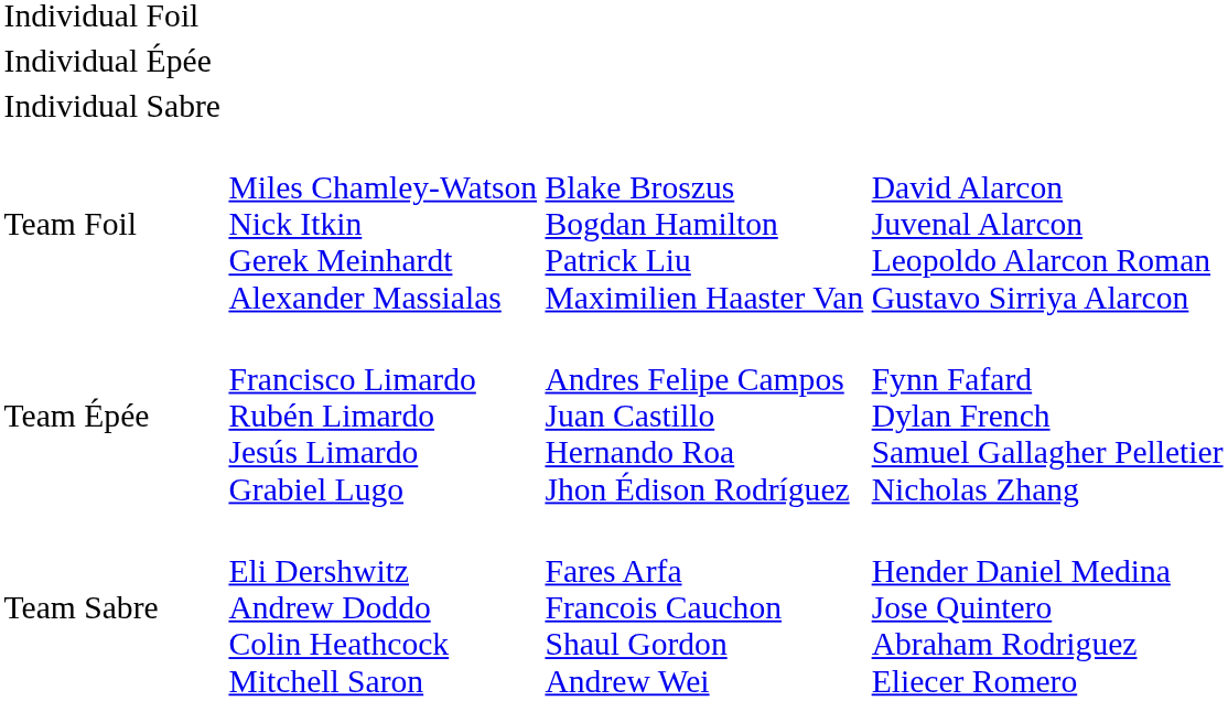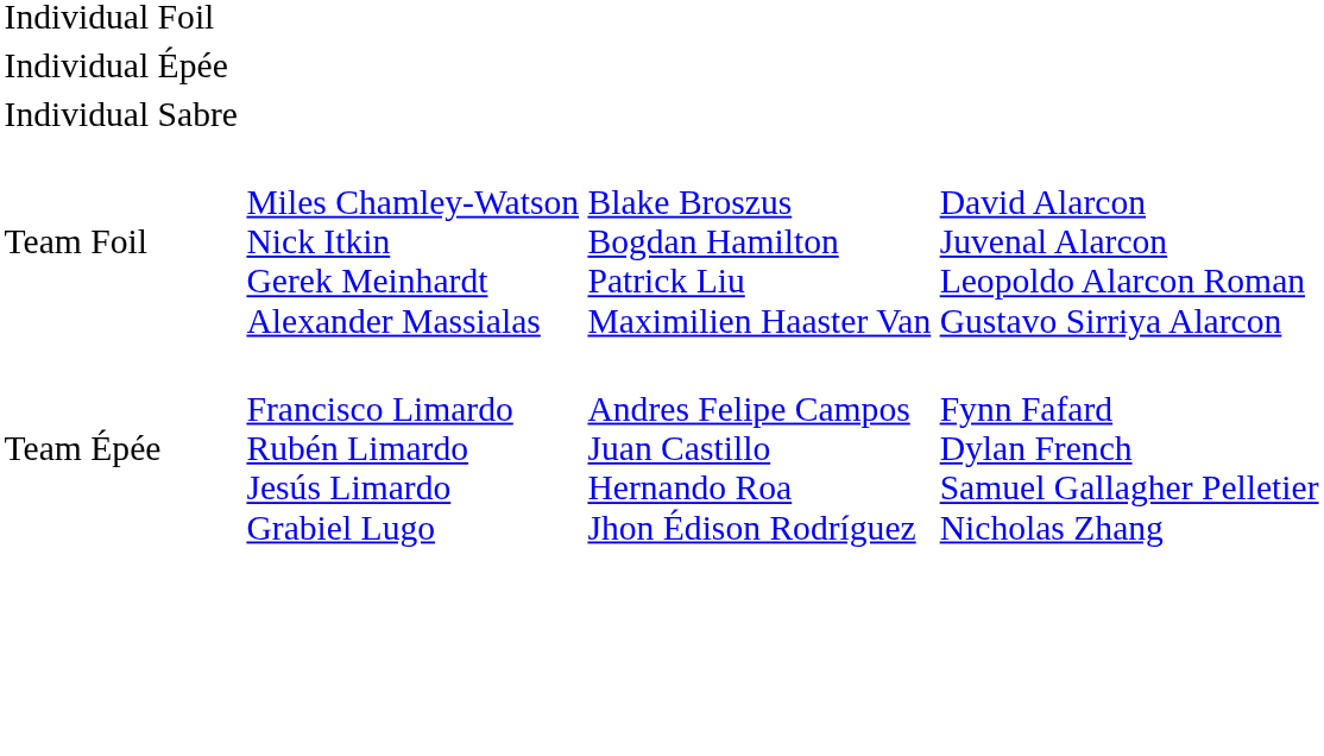- row: Team Sabre | Eli Dershwitz Andrew Doddo Colin Heathcock Mitchell Saron | Fares Arfa Francois Cauchon Shaul Gordon Andrew Wei | Hender Daniel Medina Jose Quintero Abraham Rodriguez Eliecer Romero
